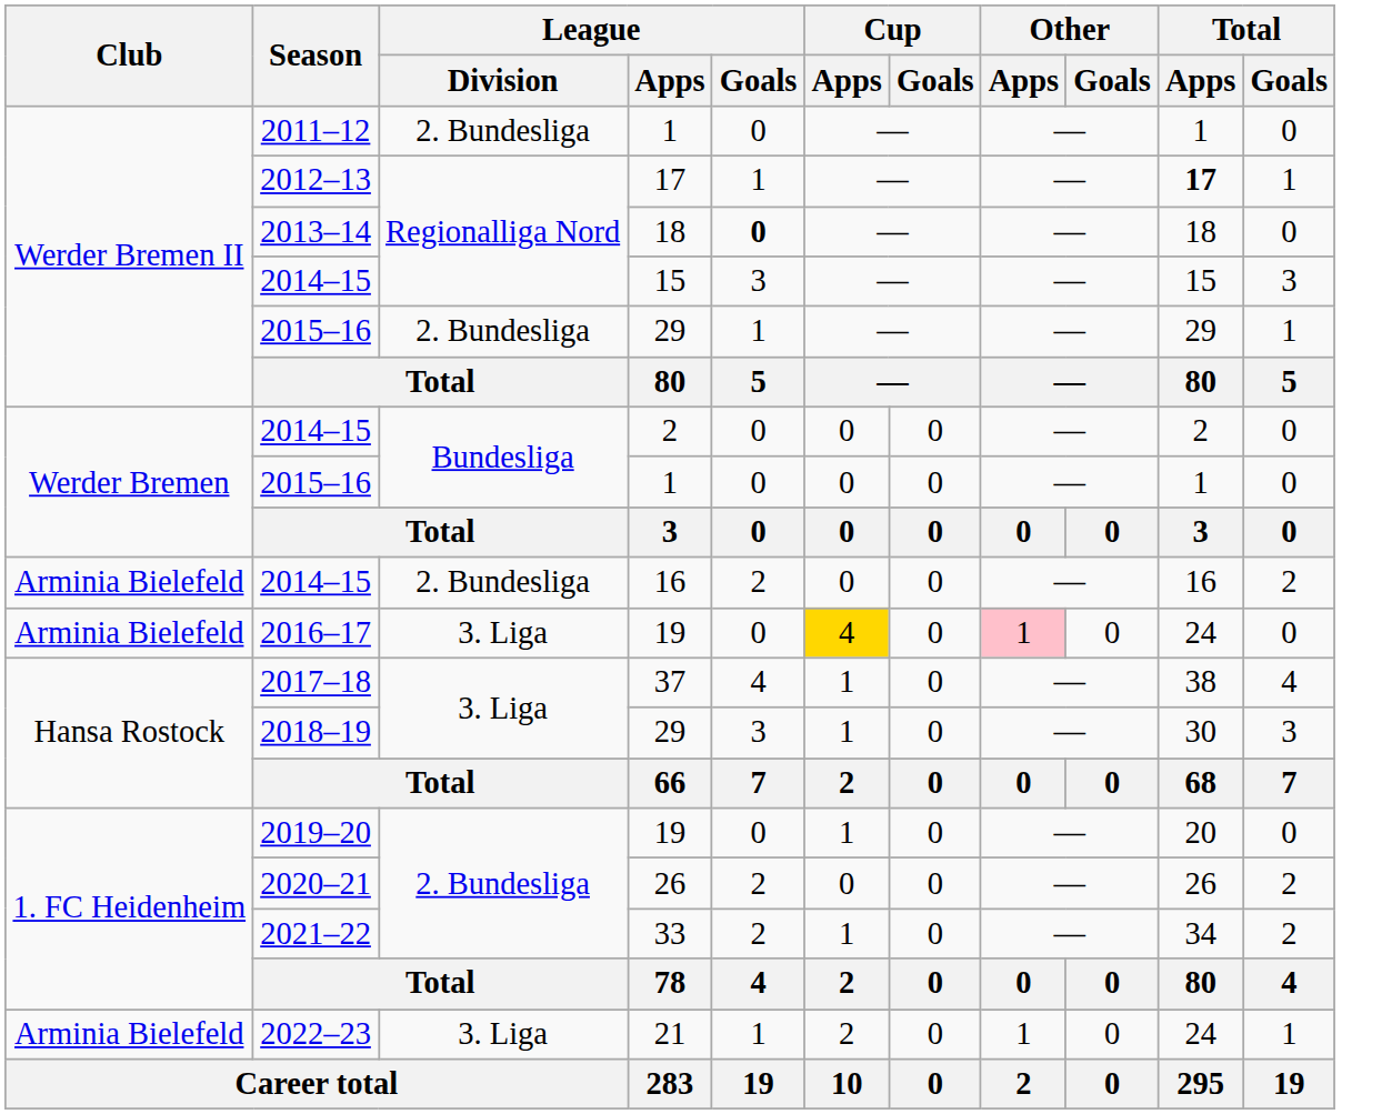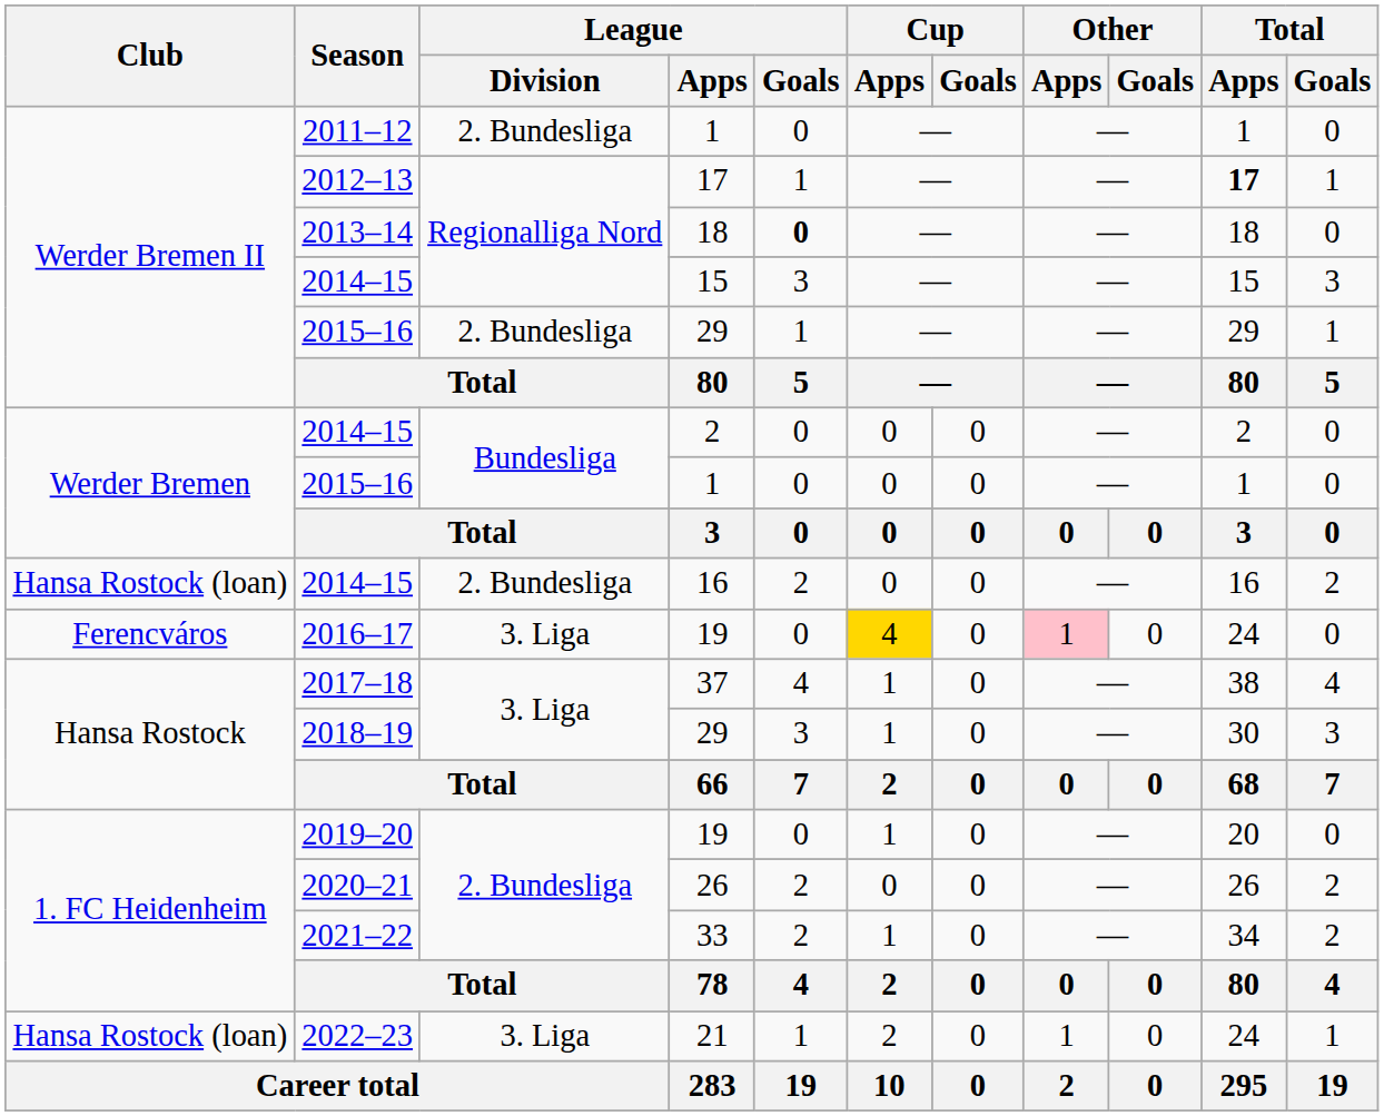2014–15 / 16 | Club: Arminia Bielefeld -> Hansa Rostock (loan)
2016–17 | Club: Arminia Bielefeld -> Ferencváros
2022–23 | Club: Arminia Bielefeld -> Hansa Rostock (loan)
